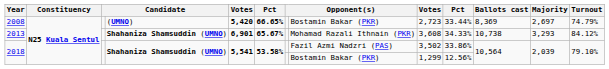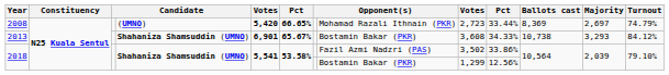2008 | column 8: Bostamin Bakar (PKR) -> Mohamad Razali Ithnain (PKR)
2013 | column 8: Mohamad Razali Ithnain (PKR) -> Bostamin Bakar (PKR)
